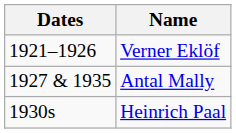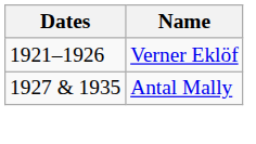- row: 1930s | Heinrich Paal
